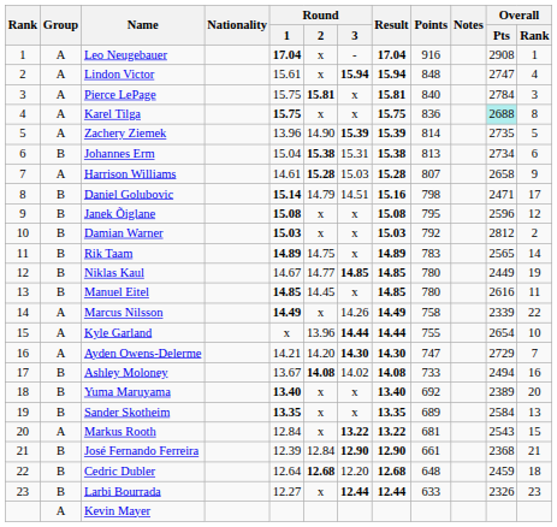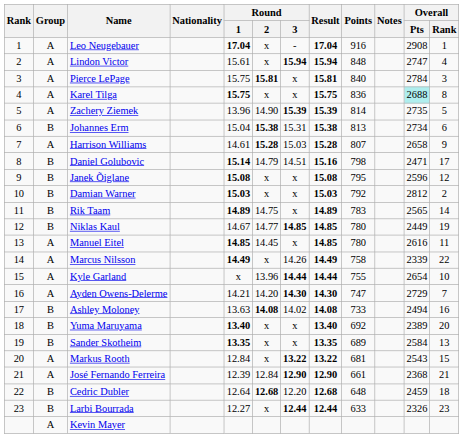Manuel Eitel | Group: B -> A
Ashley Moloney | Round / 1: 13.67 -> 13.63
José Fernando Ferreira | Group: B -> A
